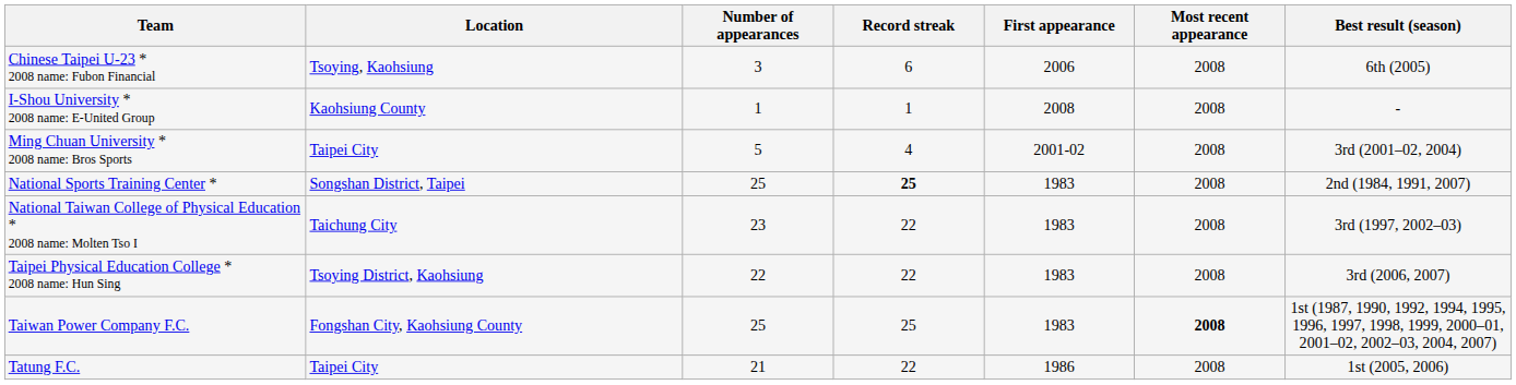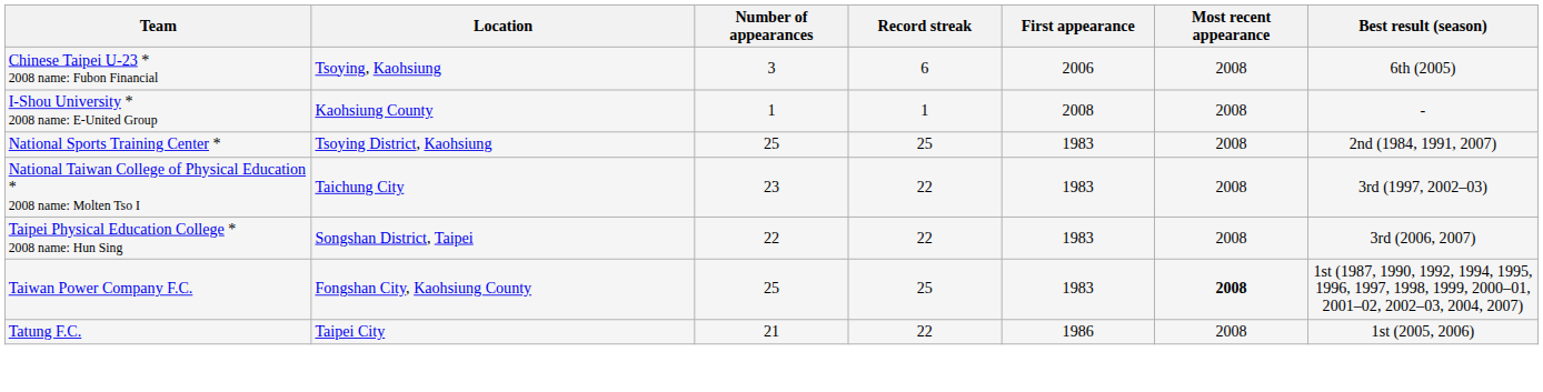- row: Ming Chuan University * 2008 name: Bros Sports | Taipei City | 5 | 4 | 2001-02 | 2008 | 3rd (2001–02, 2004)
National Sports Training Center * | Location: Songshan District, Taipei -> Tsoying District, Kaohsiung
National Sports Training Center * | Record streak: bold -> normal
Taipei Physical Education College * 2008 name: Hun Sing | Location: Tsoying District, Kaohsiung -> Songshan District, Taipei
